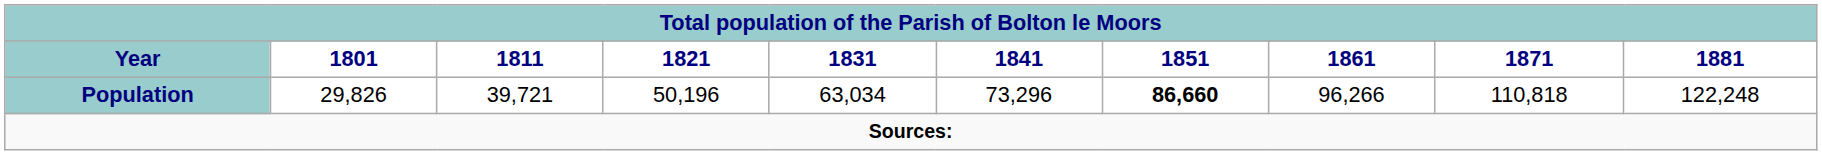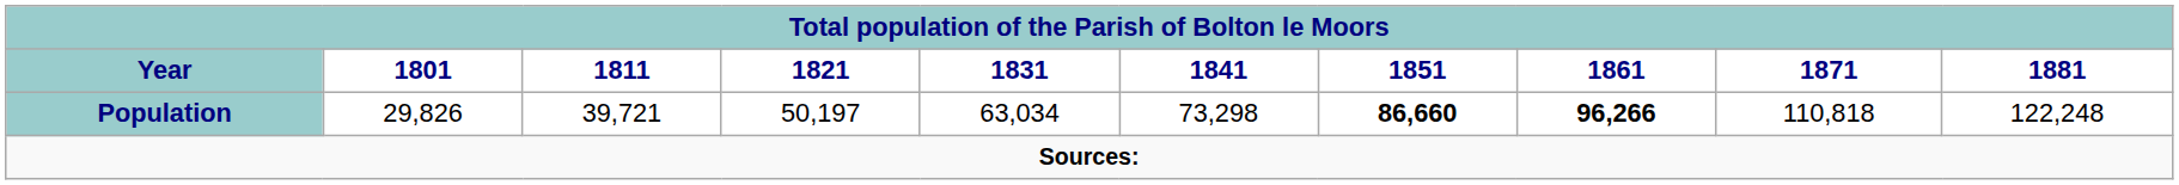Population | 1821: 50,196 -> 50,197
Population | 1841: 73,296 -> 73,298
Population | 1861: normal -> bold
